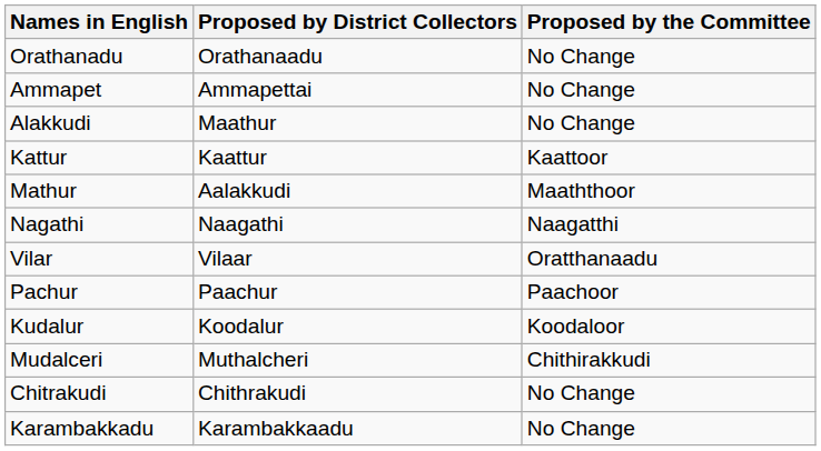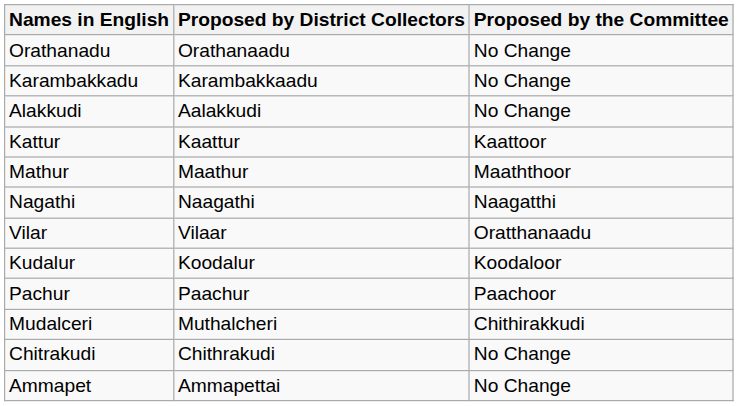rows swapped: Ammapet <-> Karambakkadu
Alakkudi | Proposed by District Collectors: Maathur -> Aalakkudi
Mathur | Proposed by District Collectors: Aalakkudi -> Maathur
rows swapped: Pachur <-> Kudalur
